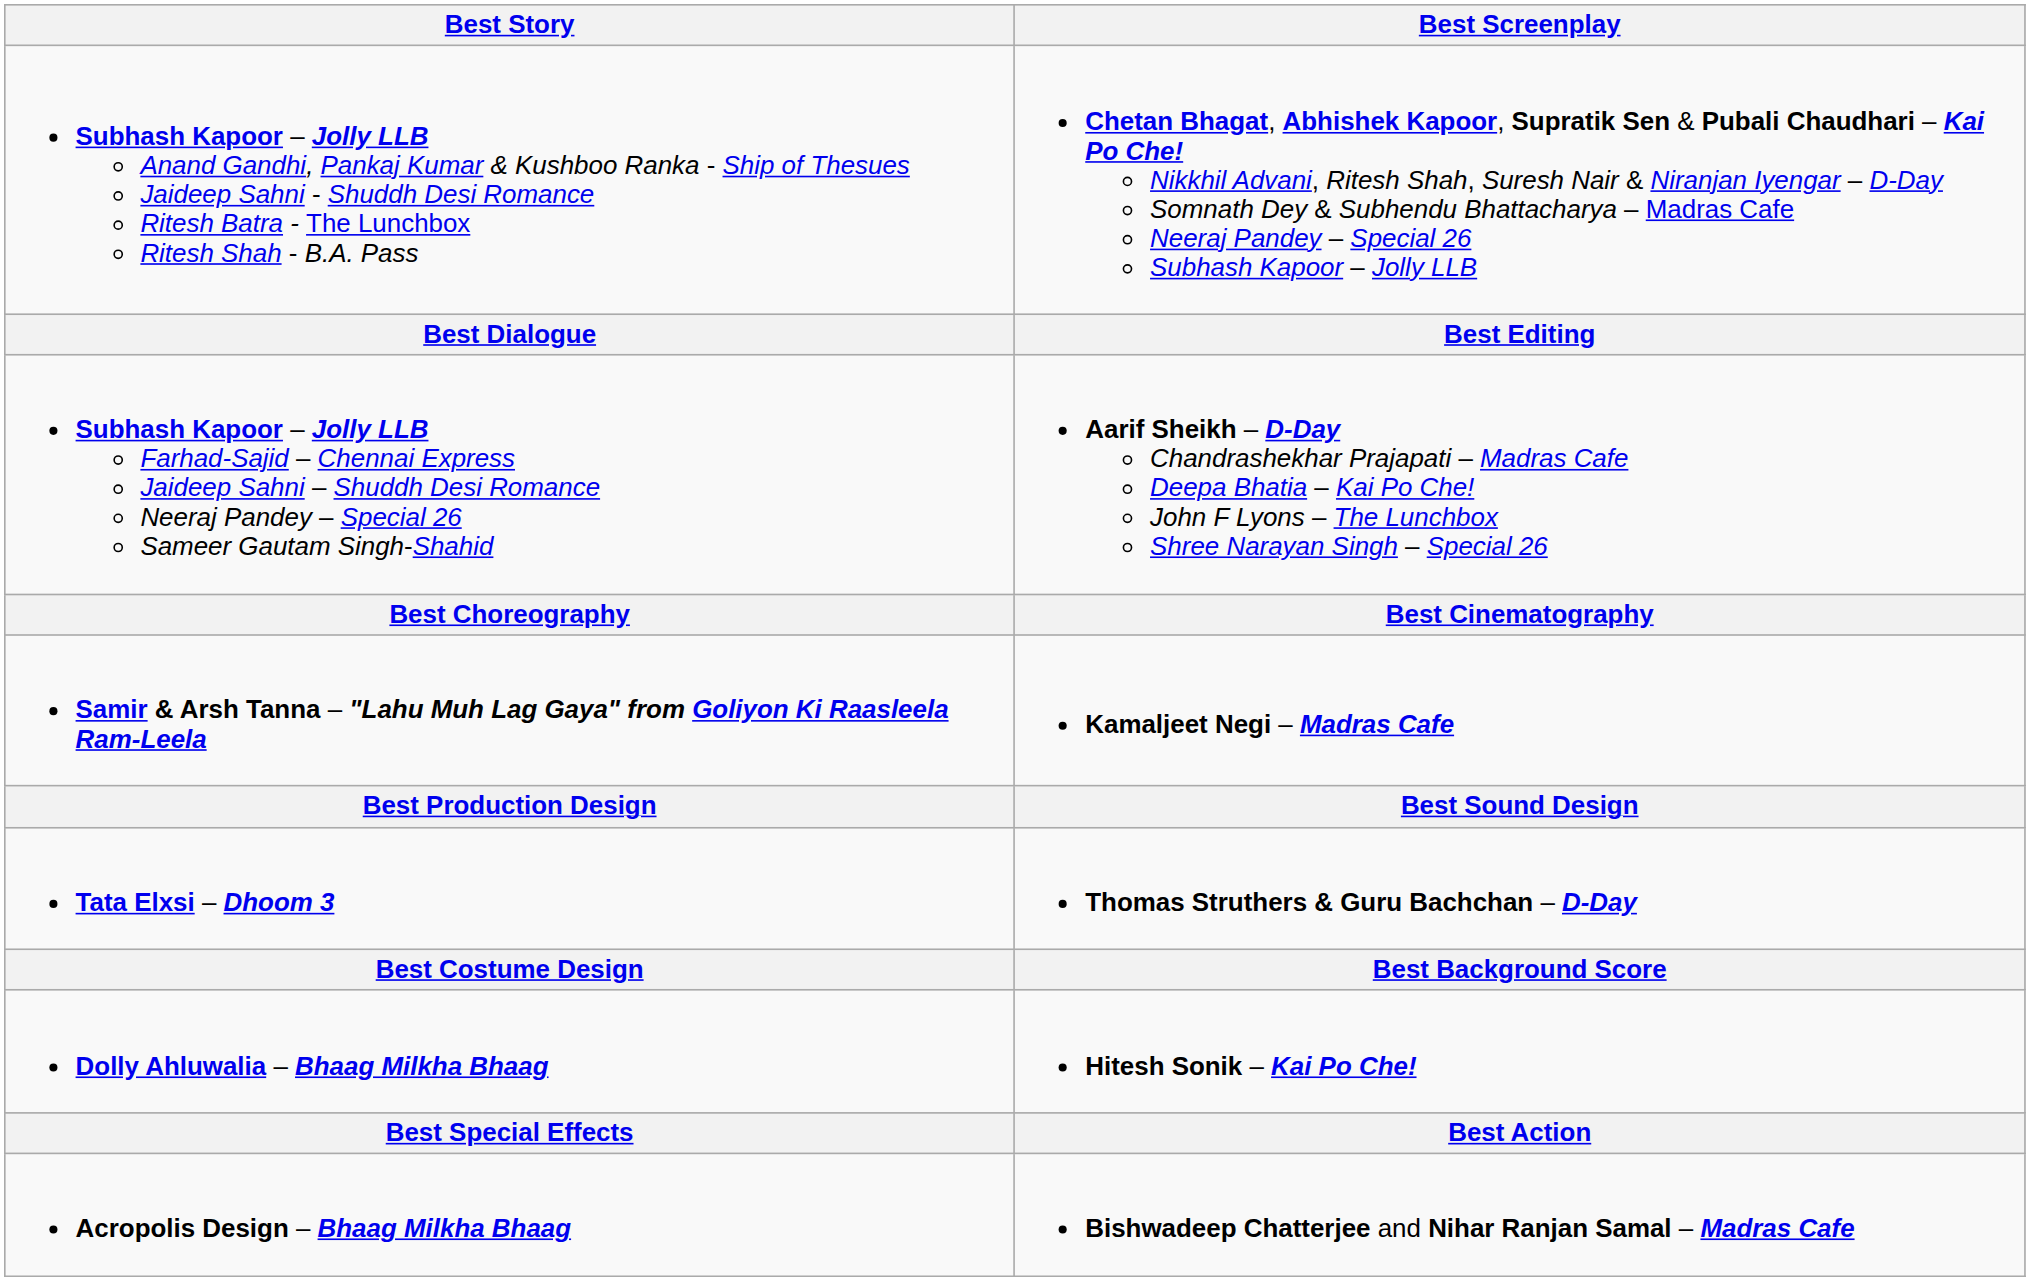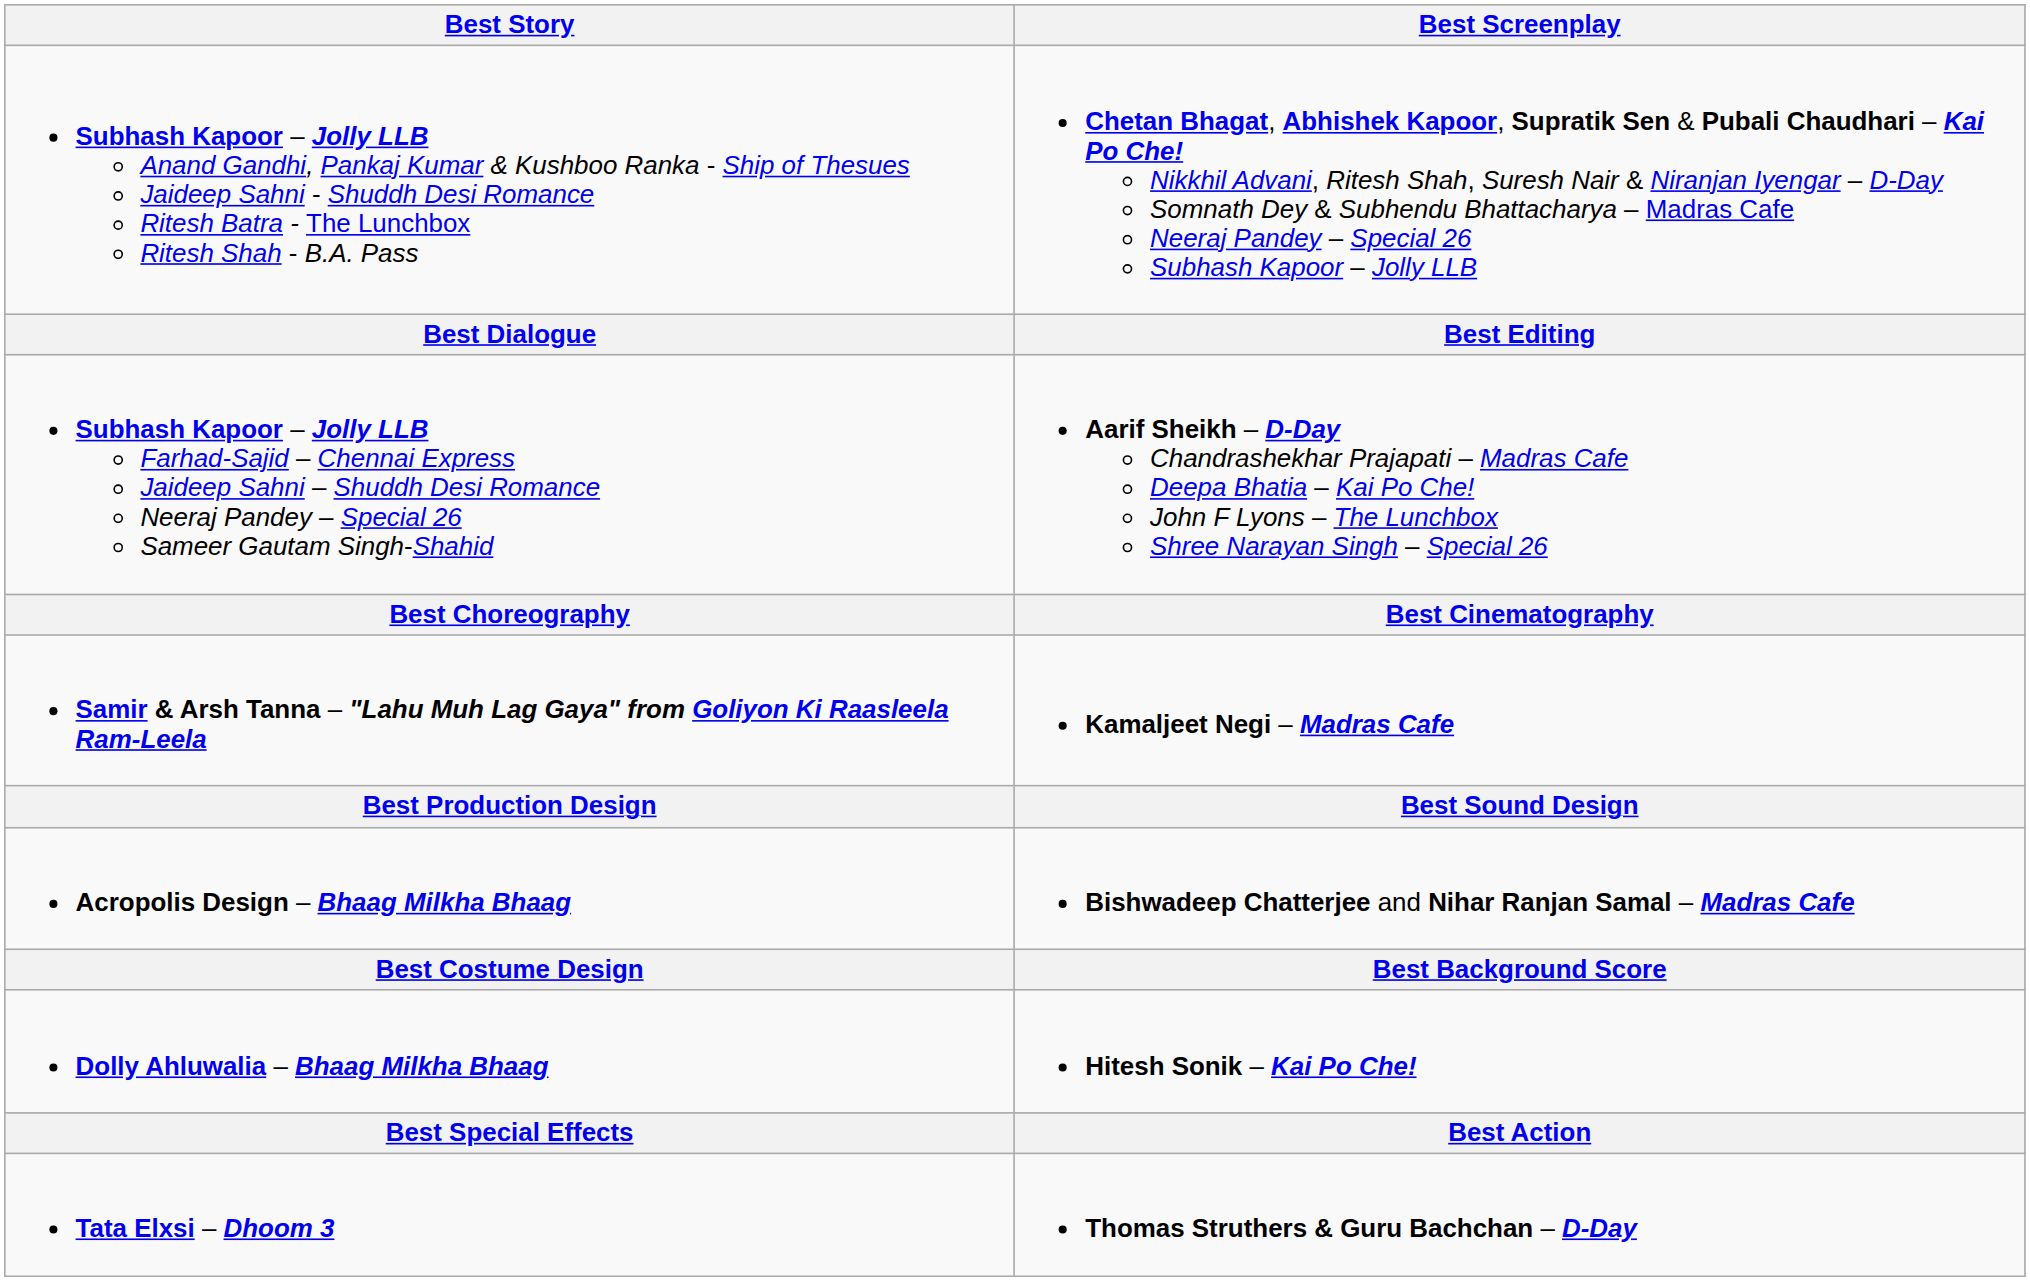rows swapped: Acropolis Design – Bhaag Milkha Bhaag <-> Tata Elxsi – Dhoom 3
